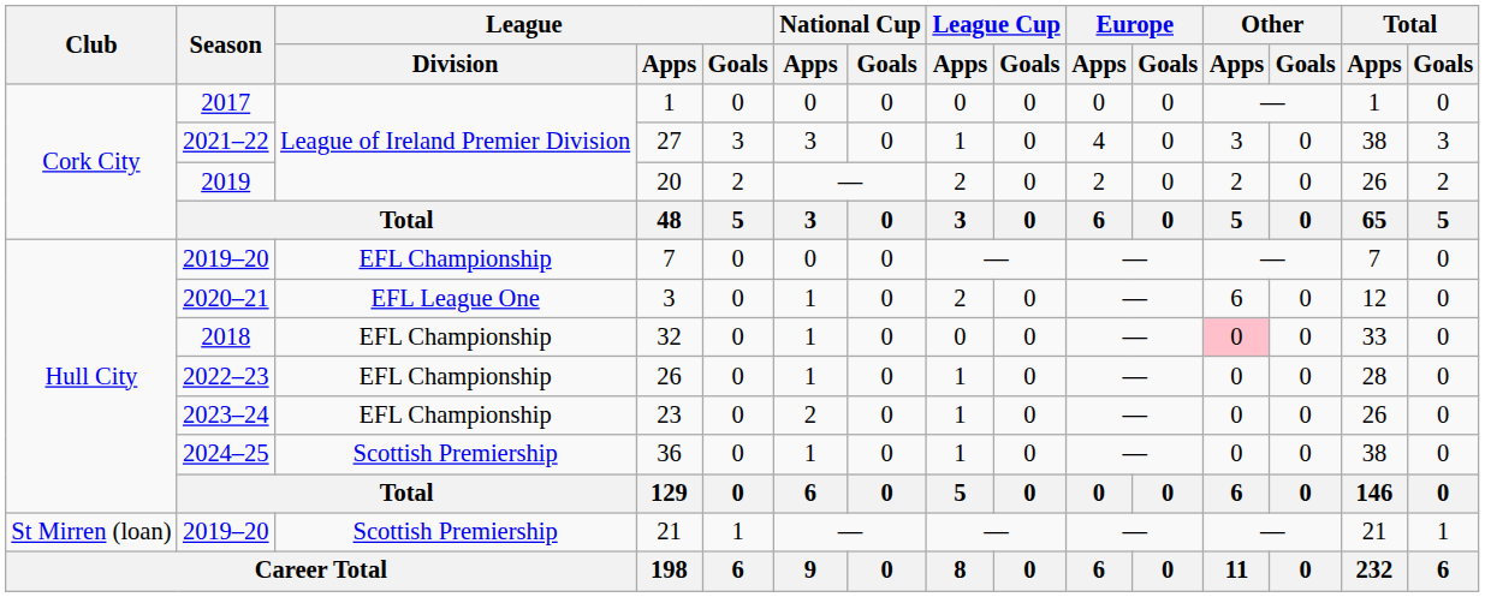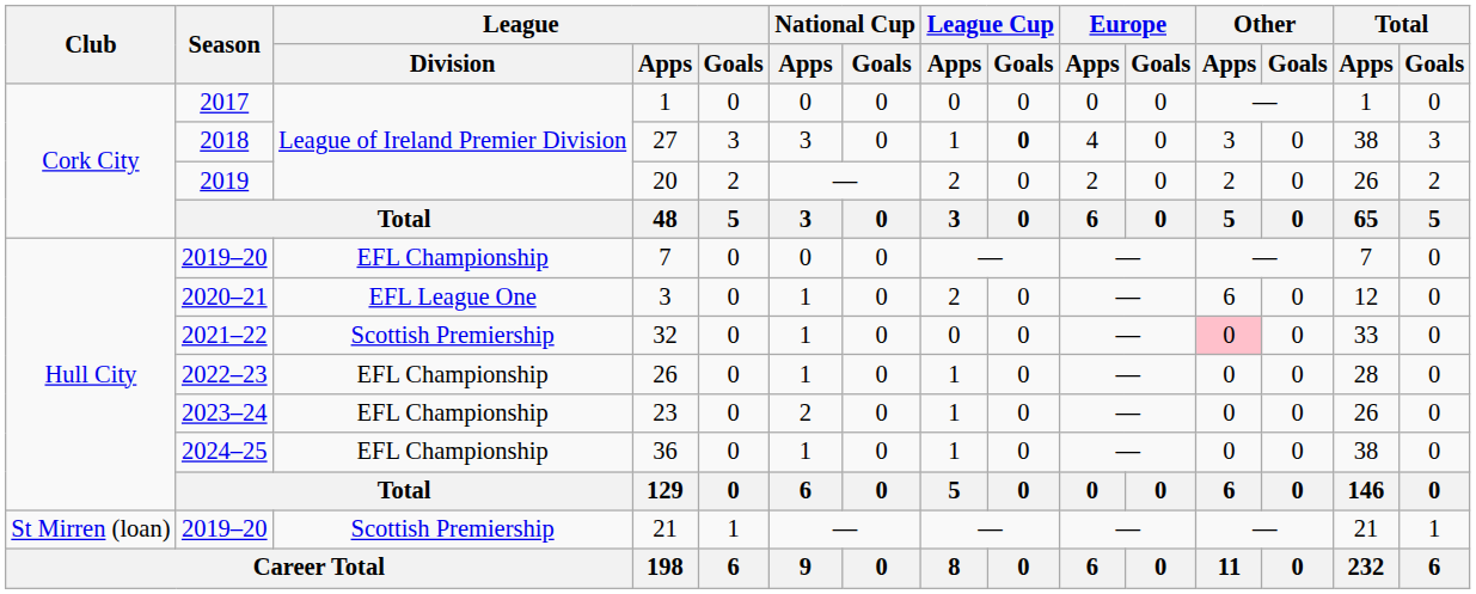27 | Season: 2021–22 -> 2018
27 | League Cup / Goals: normal -> bold
32 | Season: 2018 -> 2021–22
32 | League / Division: EFL Championship -> Scottish Premiership
36 | League / Division: Scottish Premiership -> EFL Championship
